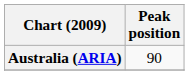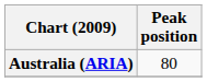Australia (ARIA) | Peak position: 90 -> 80
